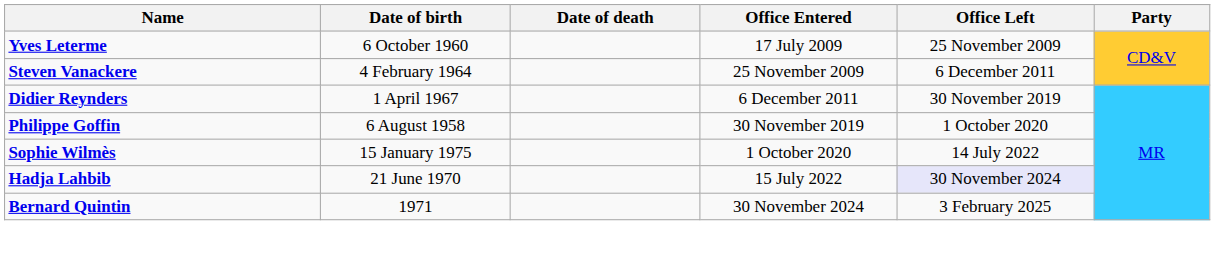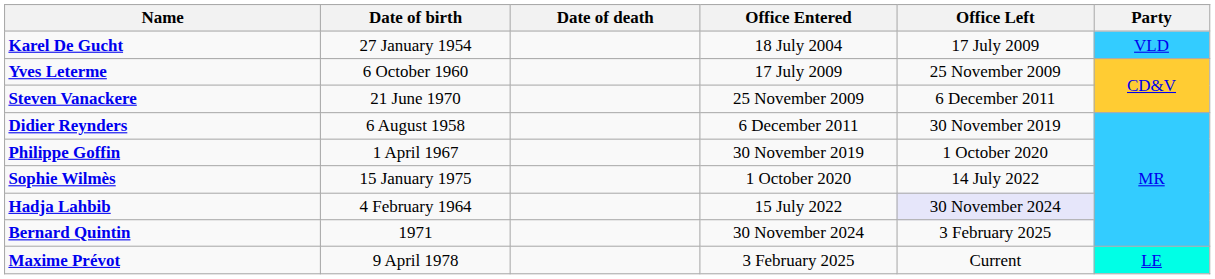+ row: Karel De Gucht | 27 January 1954 | 18 July 2004 | 17 July 2009 | VLD
Steven Vanackere | Date of birth: 4 February 1964 -> 21 June 1970
Didier Reynders | Date of birth: 1 April 1967 -> 6 August 1958
Philippe Goffin | Date of birth: 6 August 1958 -> 1 April 1967
Hadja Lahbib | Date of birth: 21 June 1970 -> 4 February 1964
+ row: Maxime Prévot | 9 April 1978 | 3 February 2025 | Current | LE
